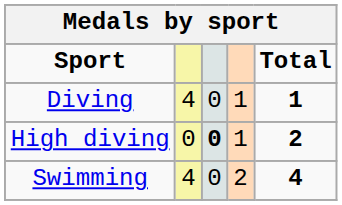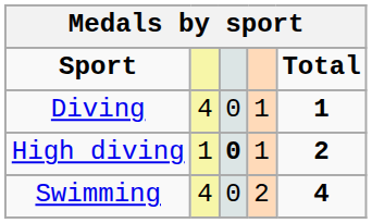High diving | column 2: 0 -> 1
